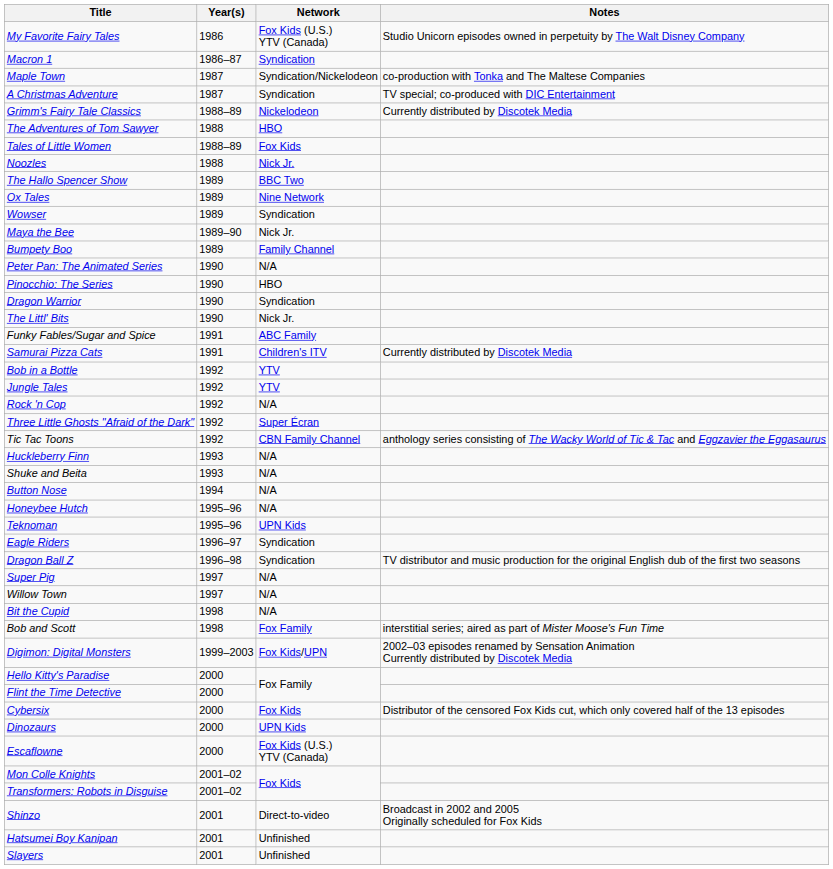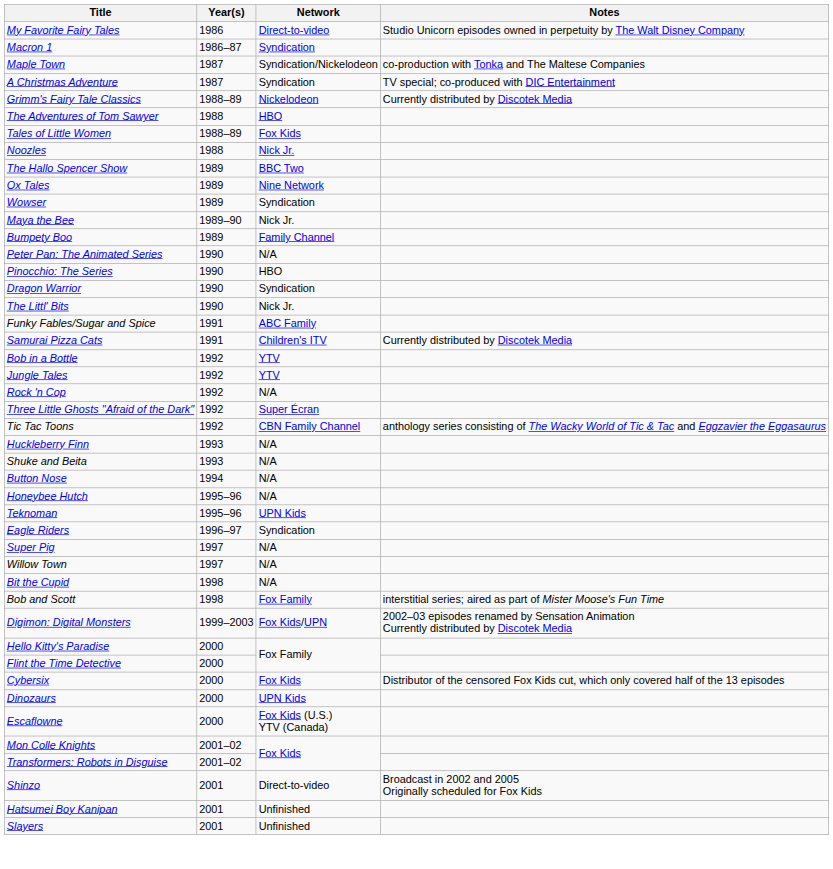My Favorite Fairy Tales | Network: Fox Kids (U.S.) YTV (Canada) -> Direct-to-video
- row: Dragon Ball Z | 1996–98 | Syndication | TV distributor and music production for the original English dub of the first two seasons
